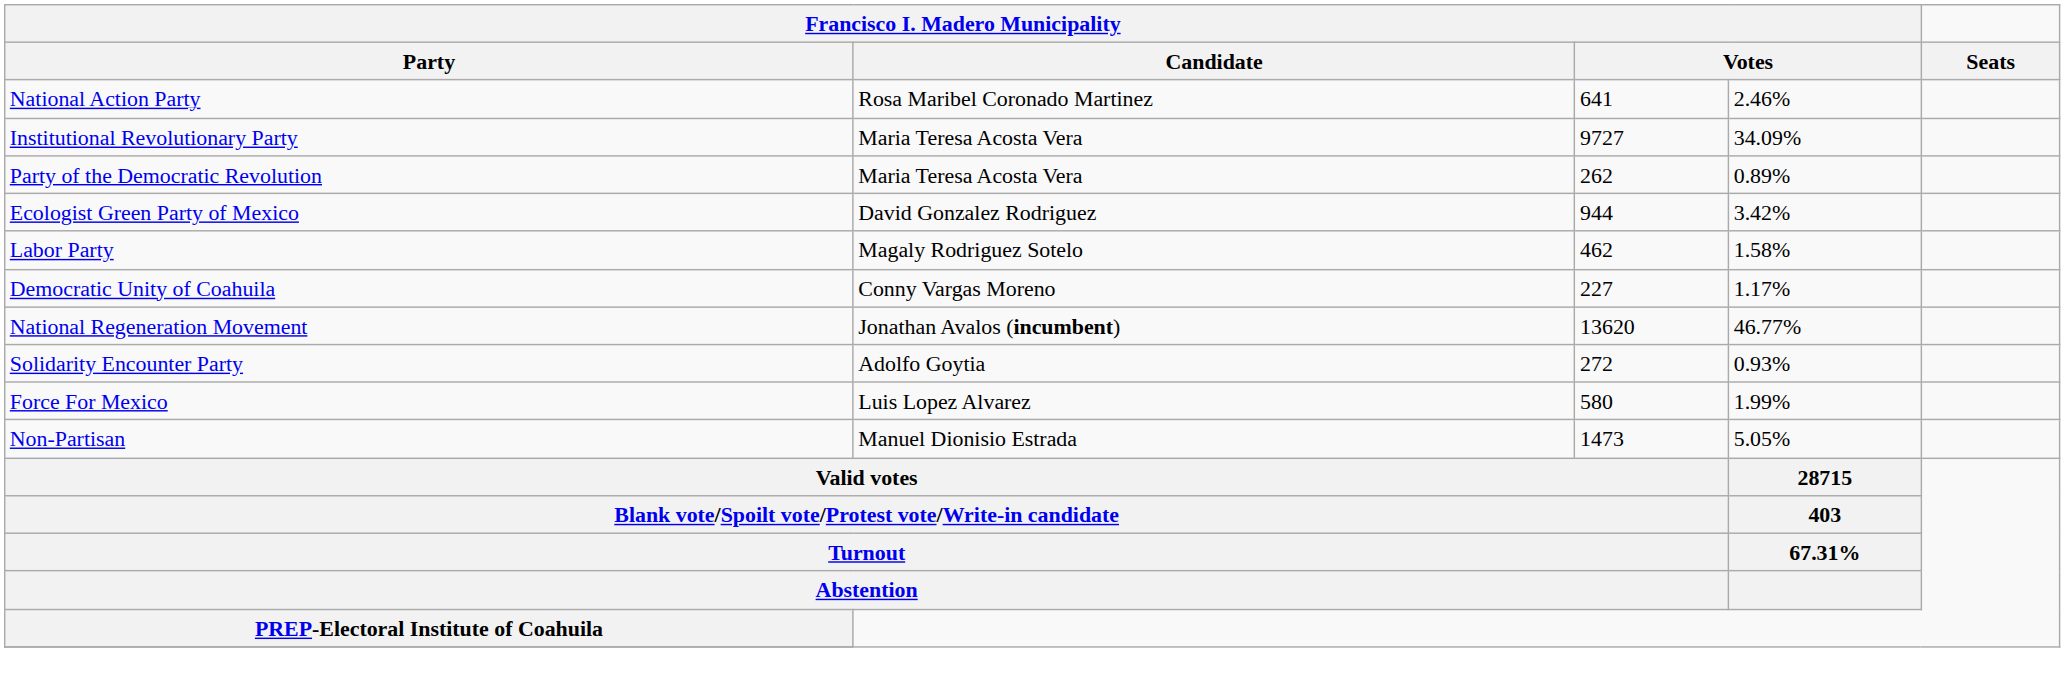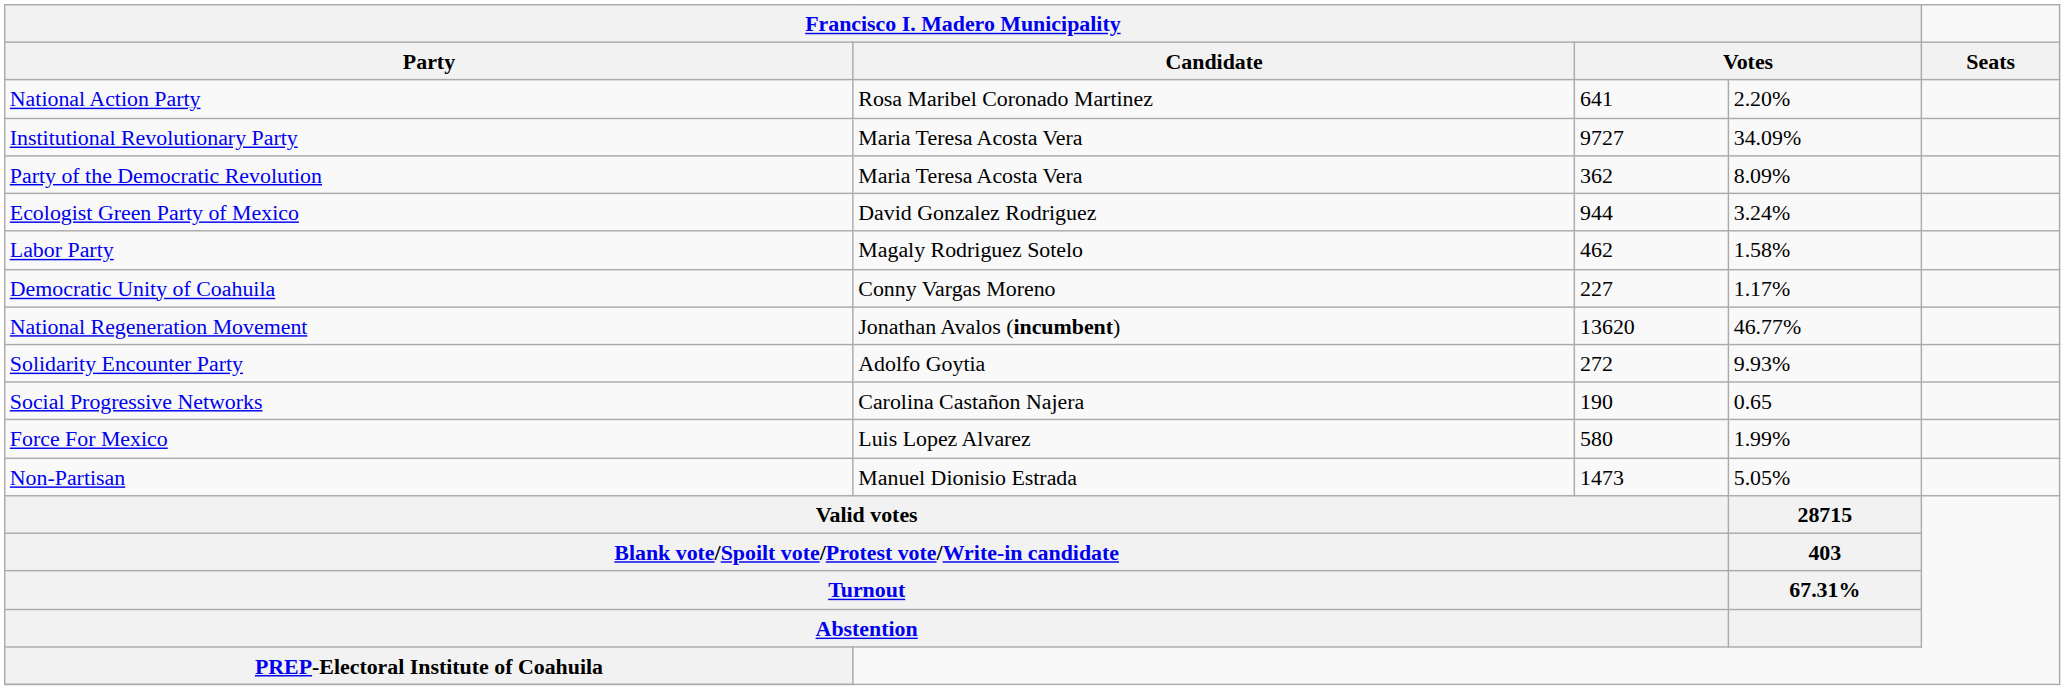National Action Party | column 4: 2.46% -> 2.20%
Party of the Democratic Revolution | column 3: 262 -> 362
Party of the Democratic Revolution | column 4: 0.89% -> 8.09%
Ecologist Green Party of Mexico | column 4: 3.42% -> 3.24%
Solidarity Encounter Party | column 4: 0.93% -> 9.93%
+ row: Social Progressive Networks | Carolina Castañon Najera | 190 | 0.65
